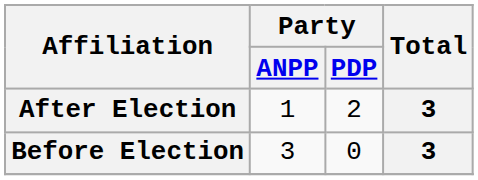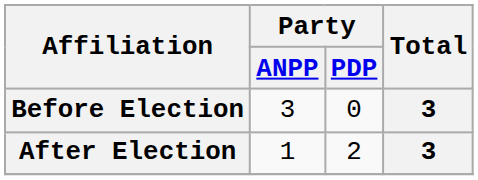rows swapped: Before Election <-> After Election
